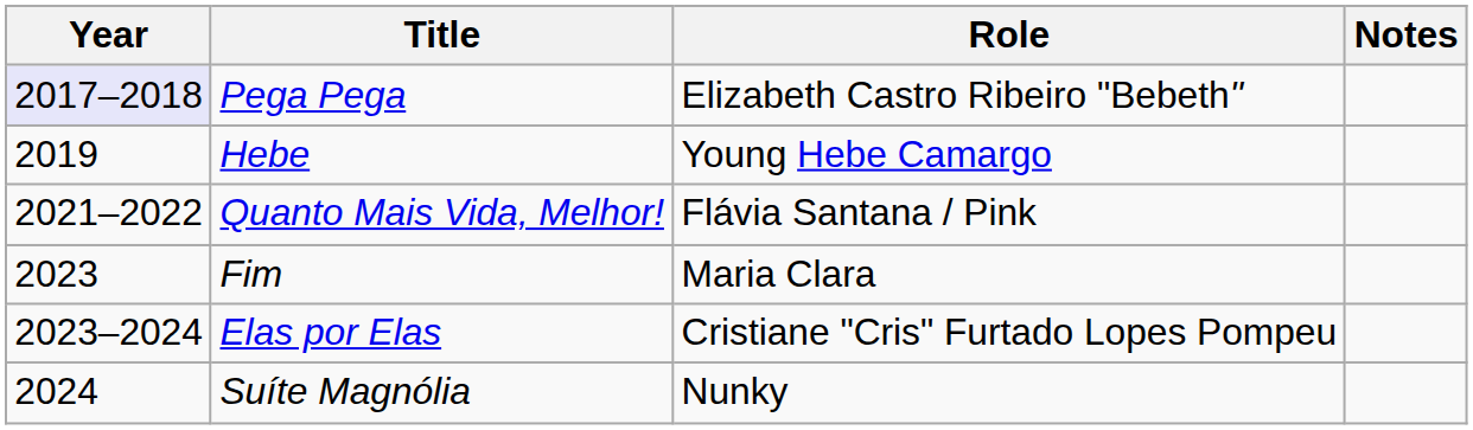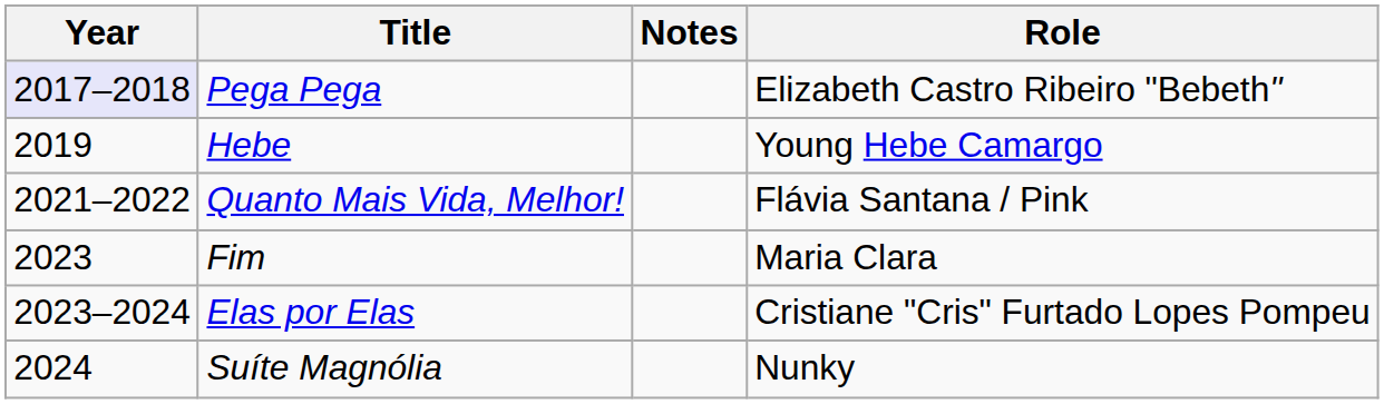columns swapped: Role <-> Notes
